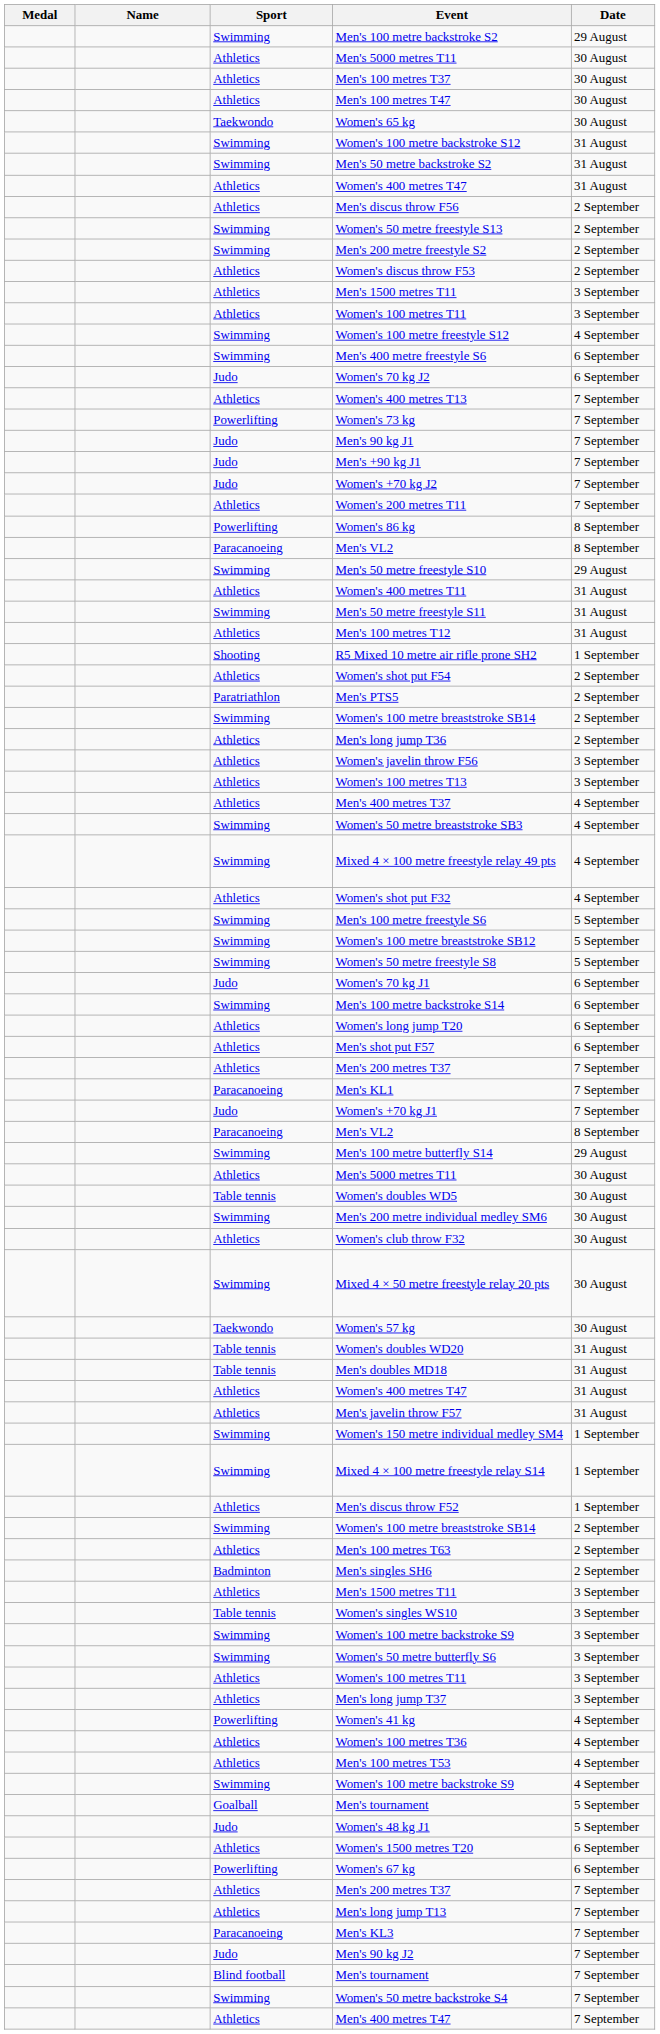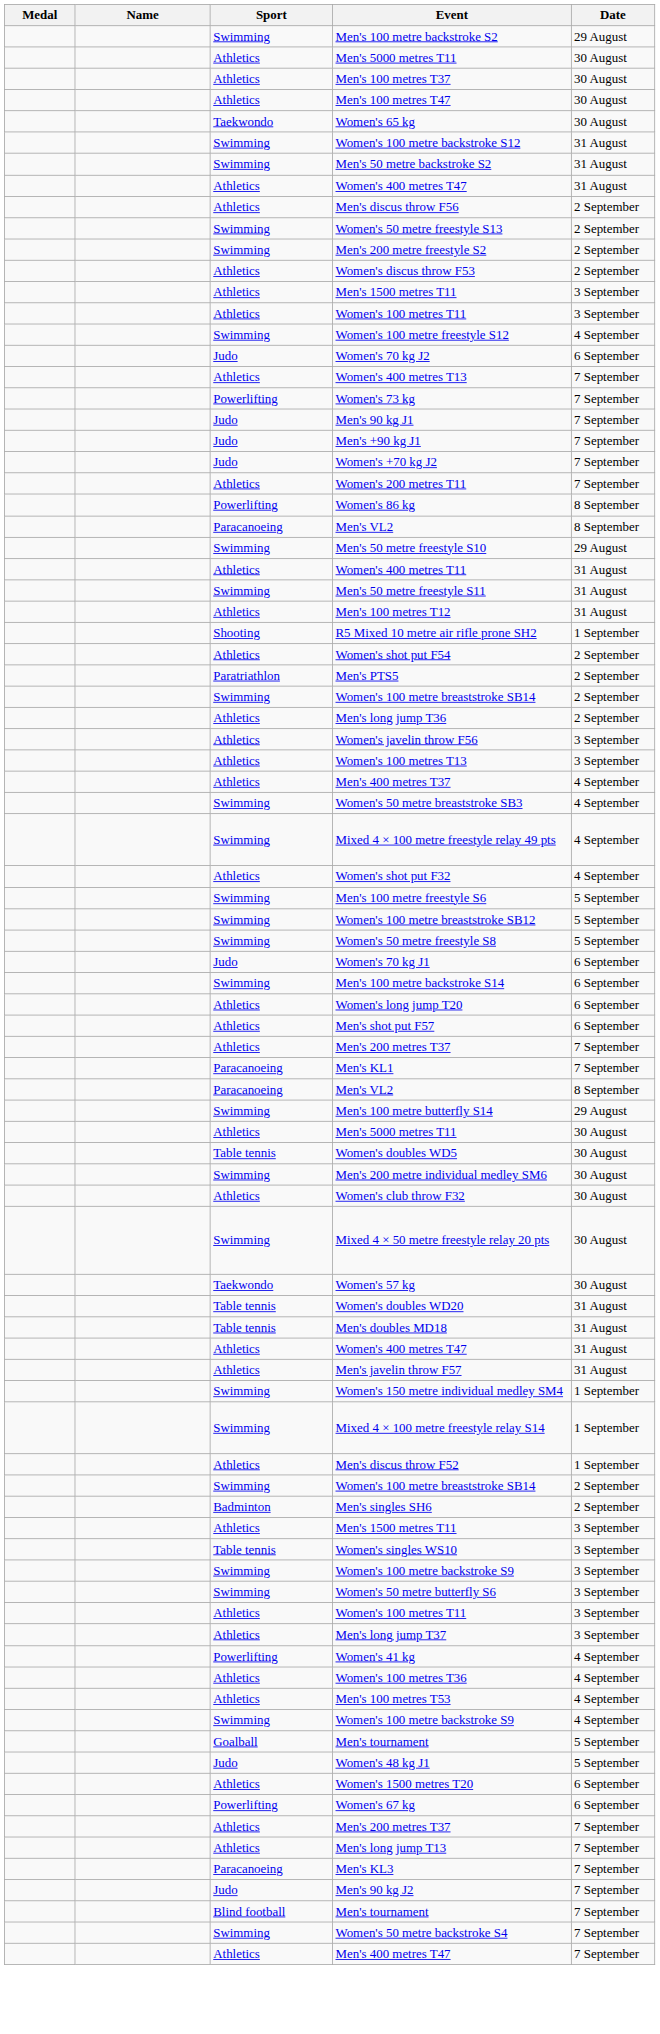- row: Swimming | Men's 400 metre freestyle S6 | 6 September
- row: Judo | Women's +70 kg J1 | 7 September
- row: Athletics | Men's 100 metres T63 | 2 September
